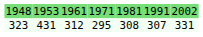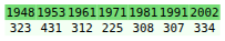323 | column 4: 295 -> 225
323 | column 7: 331 -> 334
